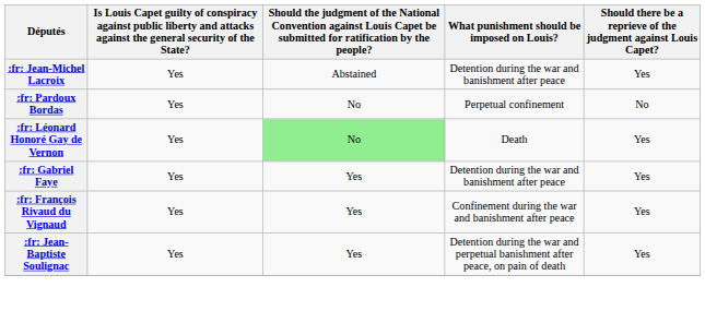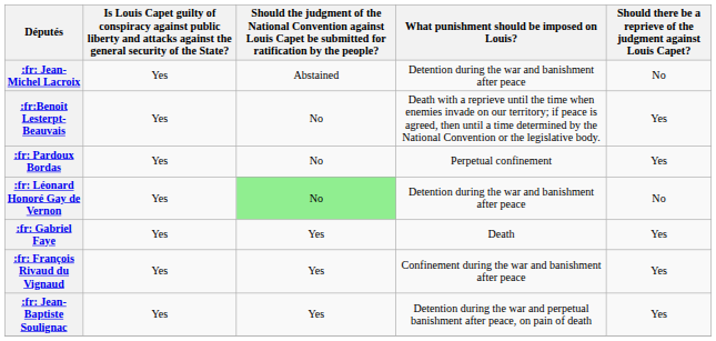:fr: Jean-Michel Lacroix | column 5: Yes -> No
+ row: :fr:Benoît Lesterpt-Beauvais | Yes | No | Death with a reprieve until the time when enemies invade on our territory; if peace is agreed, then until a time determined by the National Convention or the legislative body. | Yes
:fr: Pardoux Bordas | column 5: No -> Yes
:fr: Léonard Honoré Gay de Vernon | What punishment should be imposed on Louis?: Death -> Detention during the war and banishment after peace
:fr: Léonard Honoré Gay de Vernon | column 5: Yes -> No
:fr: Gabriel Faye | What punishment should be imposed on Louis?: Detention during the war and banishment after peace -> Death
